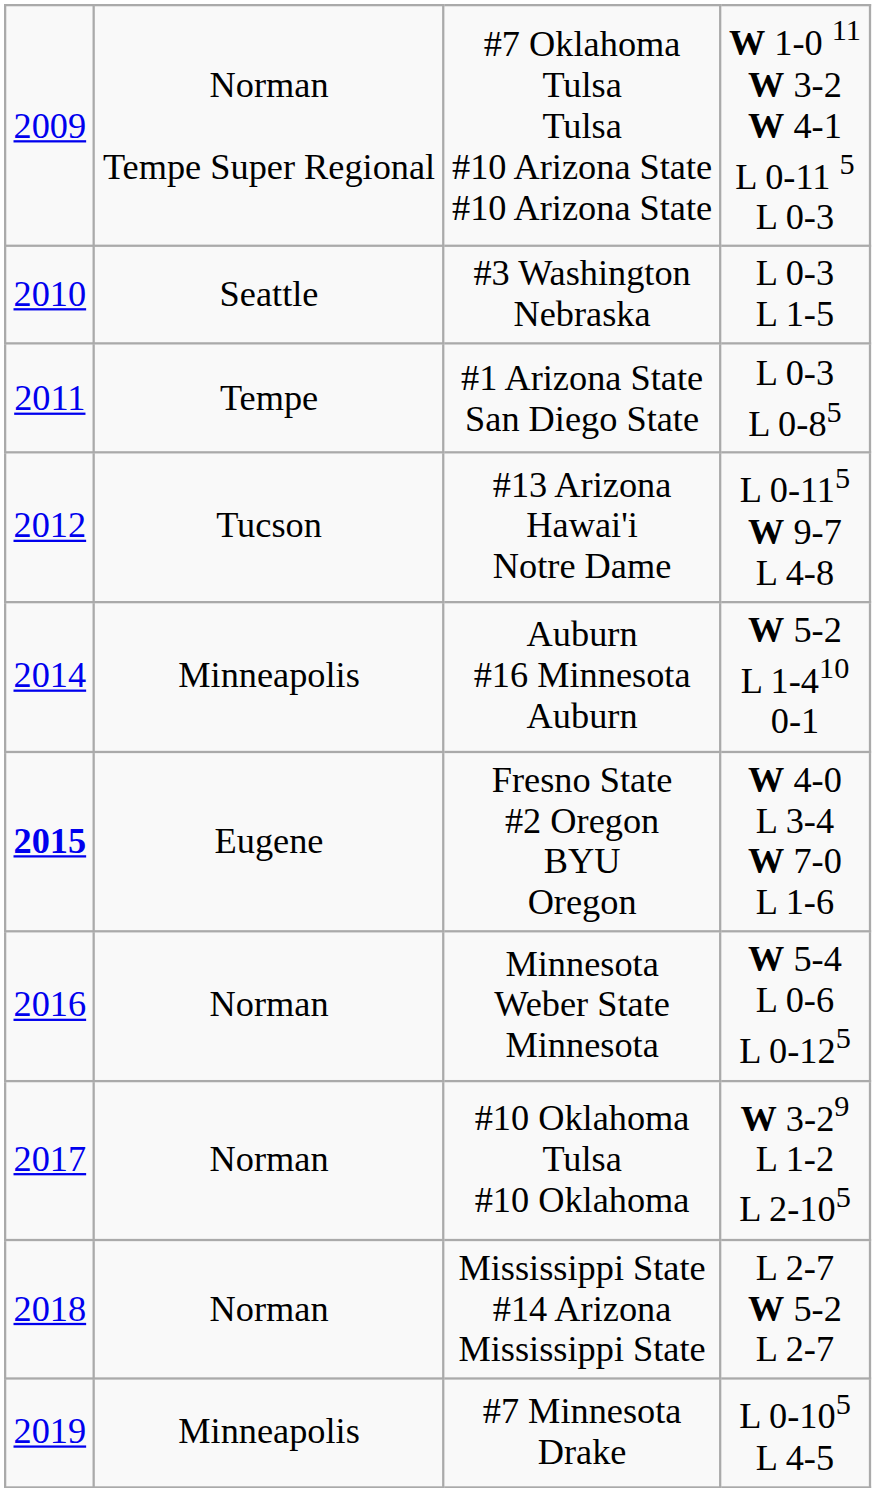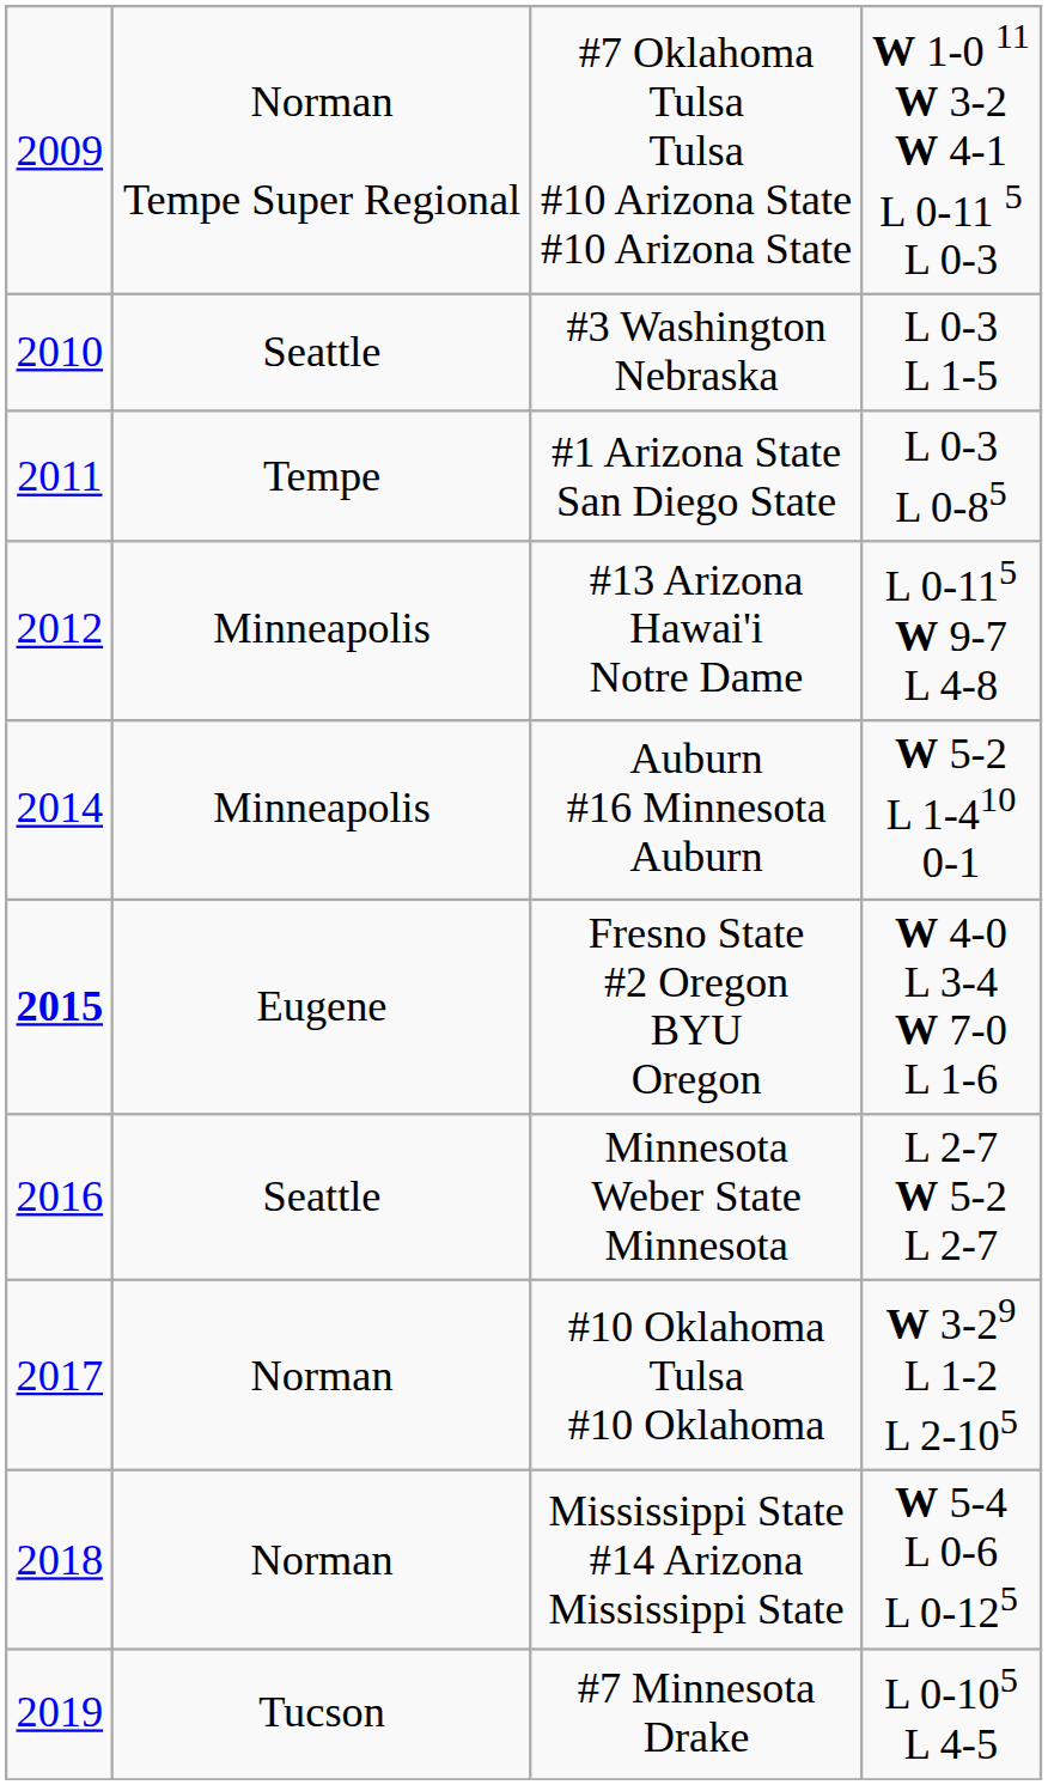#13 Arizona Hawai'i Notre Dame | column 2: Tucson -> Minneapolis
Minnesota Weber State Minnesota | column 2: Norman -> Seattle
Minnesota Weber State Minnesota | column 4: W 5-4 L 0-6 L 0-125 -> L 2-7 W 5-2 L 2-7
Mississippi State #14 Arizona Mississippi State | column 4: L 2-7 W 5-2 L 2-7 -> W 5-4 L 0-6 L 0-125
#7 Minnesota Drake | column 2: Minneapolis -> Tucson
